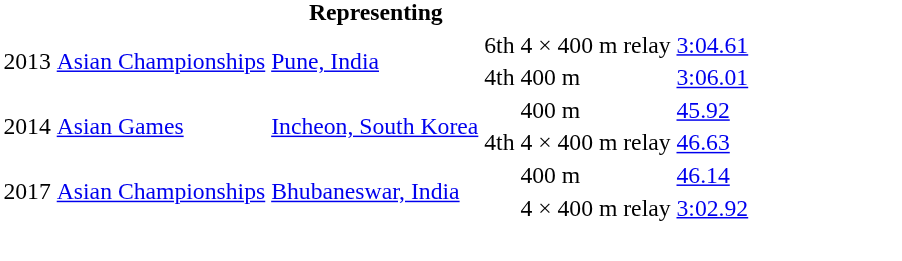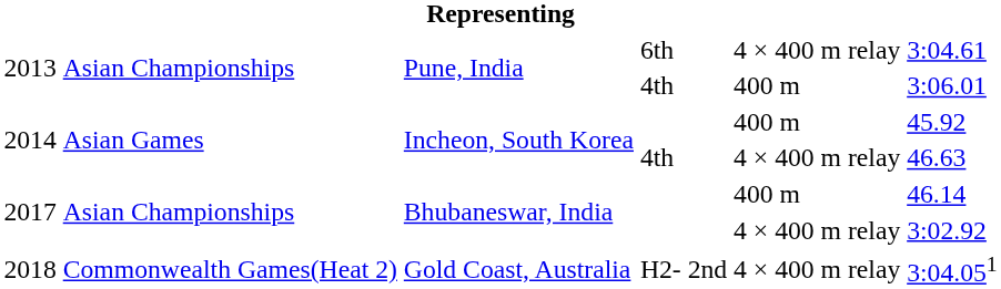+ row: 2018 | Commonwealth Games(Heat 2) | Gold Coast, Australia | H2- 2nd | 4 × 400 m relay | 3:04.051
